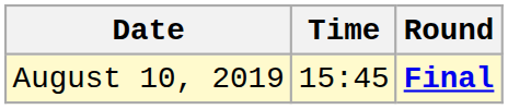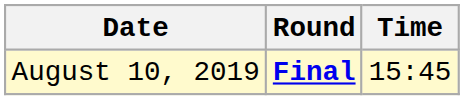columns swapped: Time <-> Round
